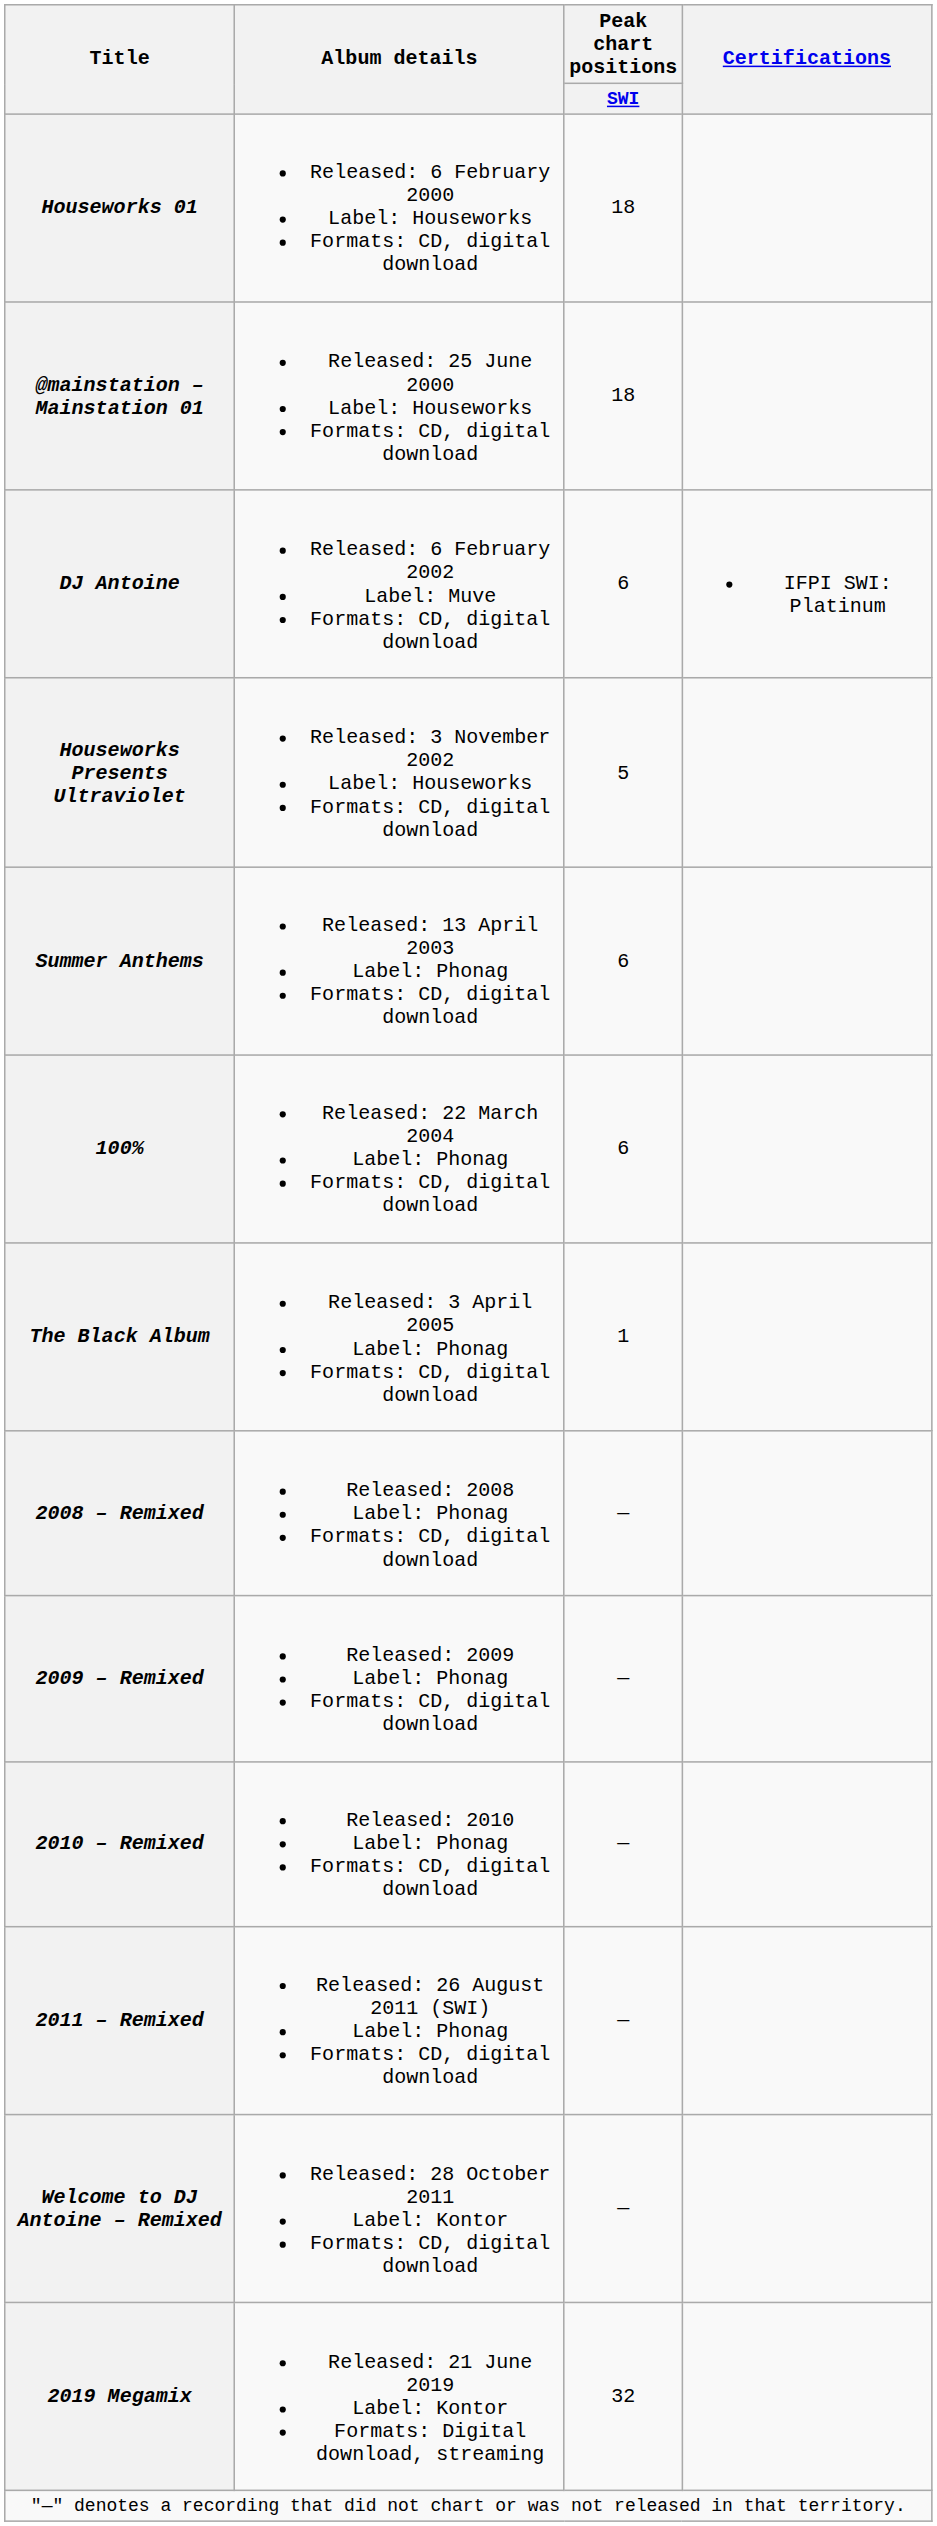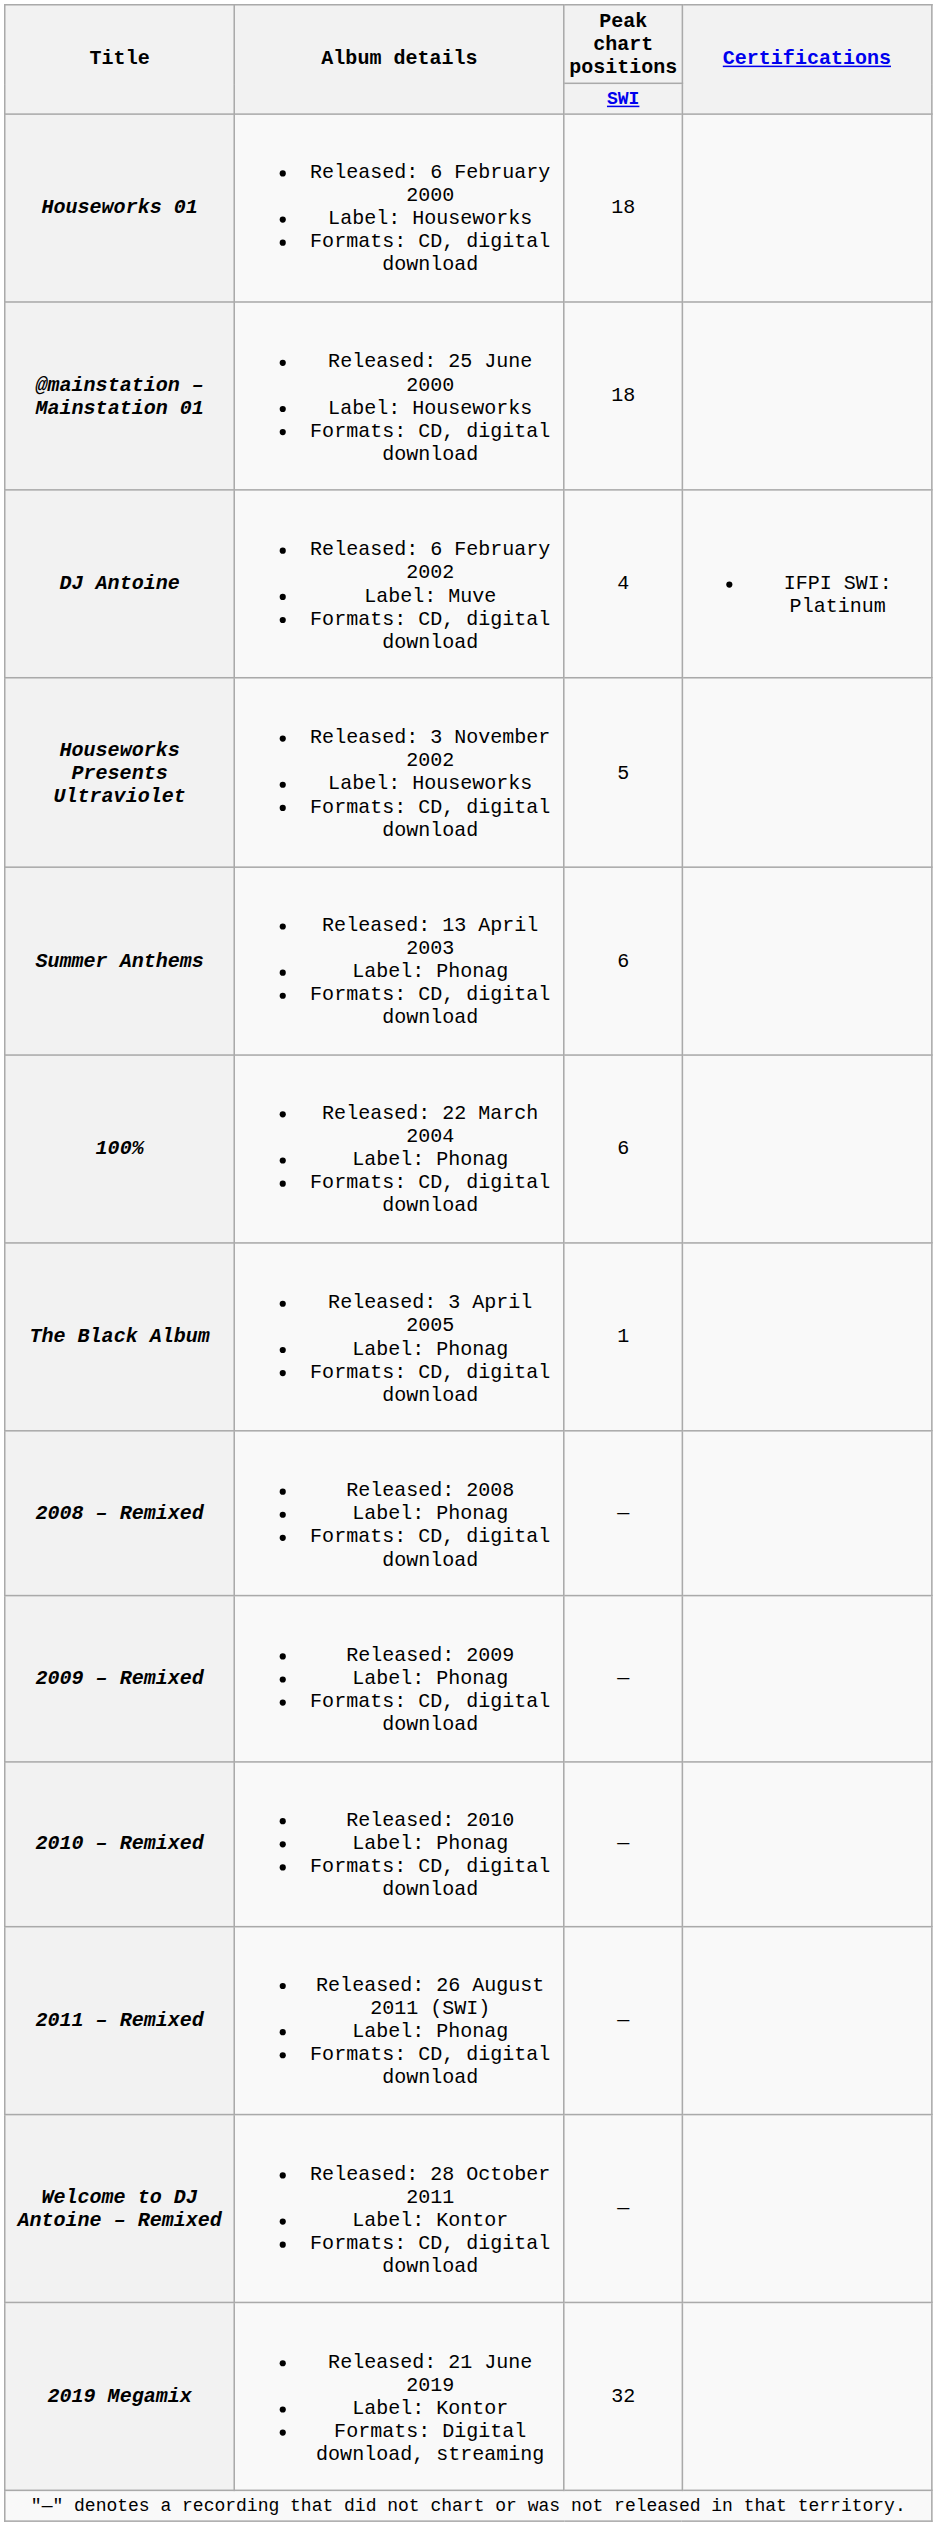DJ Antoine | Peak chart positions / SWI: 6 -> 4
